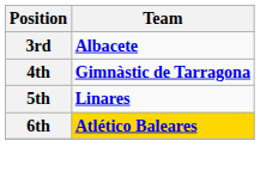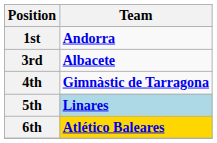+ row: 1st | Andorra
5th | Team: no background -> lightblue background
